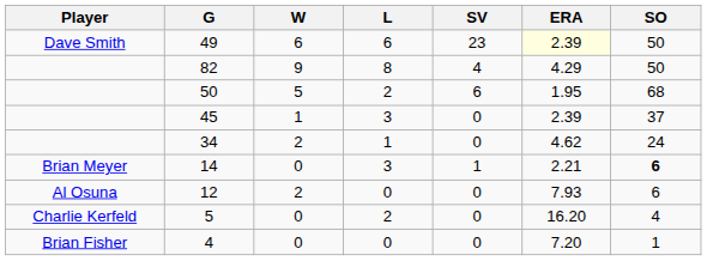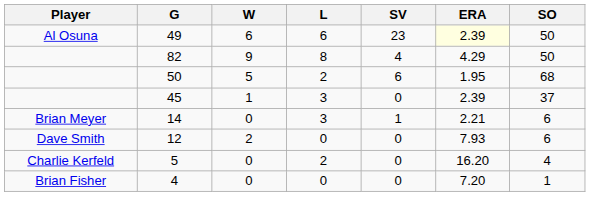49 | Player: Dave Smith -> Al Osuna
- row: 34 | 2 | 1 | 0 | 4.62 | 24
14 | SO: bold -> normal
12 | Player: Al Osuna -> Dave Smith
